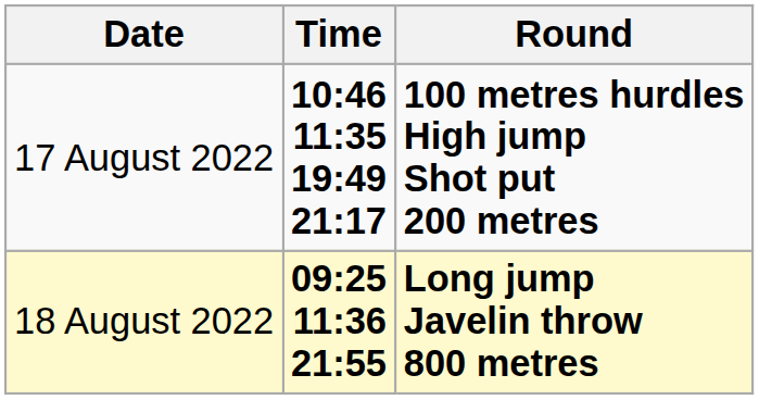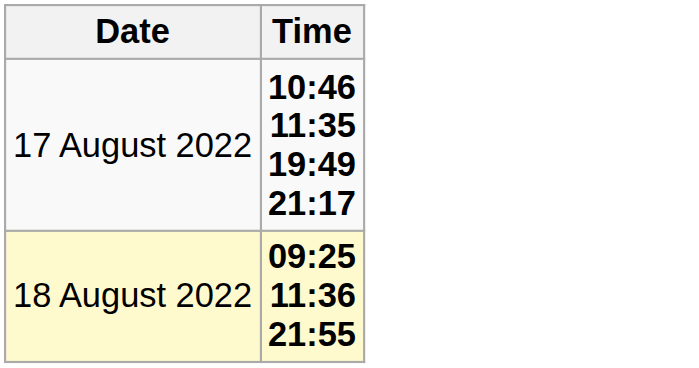- column: Round | 100 metres hurdles High jump Shot put 200 metres | Long jump Javelin throw 800 metres
